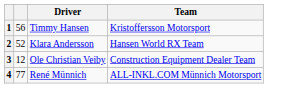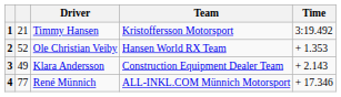+ column: Time | 3:19.492 | + 1.353 | + 2.143 | + 17.346
1 | column 2: 56 -> 21
2 | Driver: Klara Andersson -> Ole Christian Veiby
3 | column 2: 12 -> 49
3 | Driver: Ole Christian Veiby -> Klara Andersson
